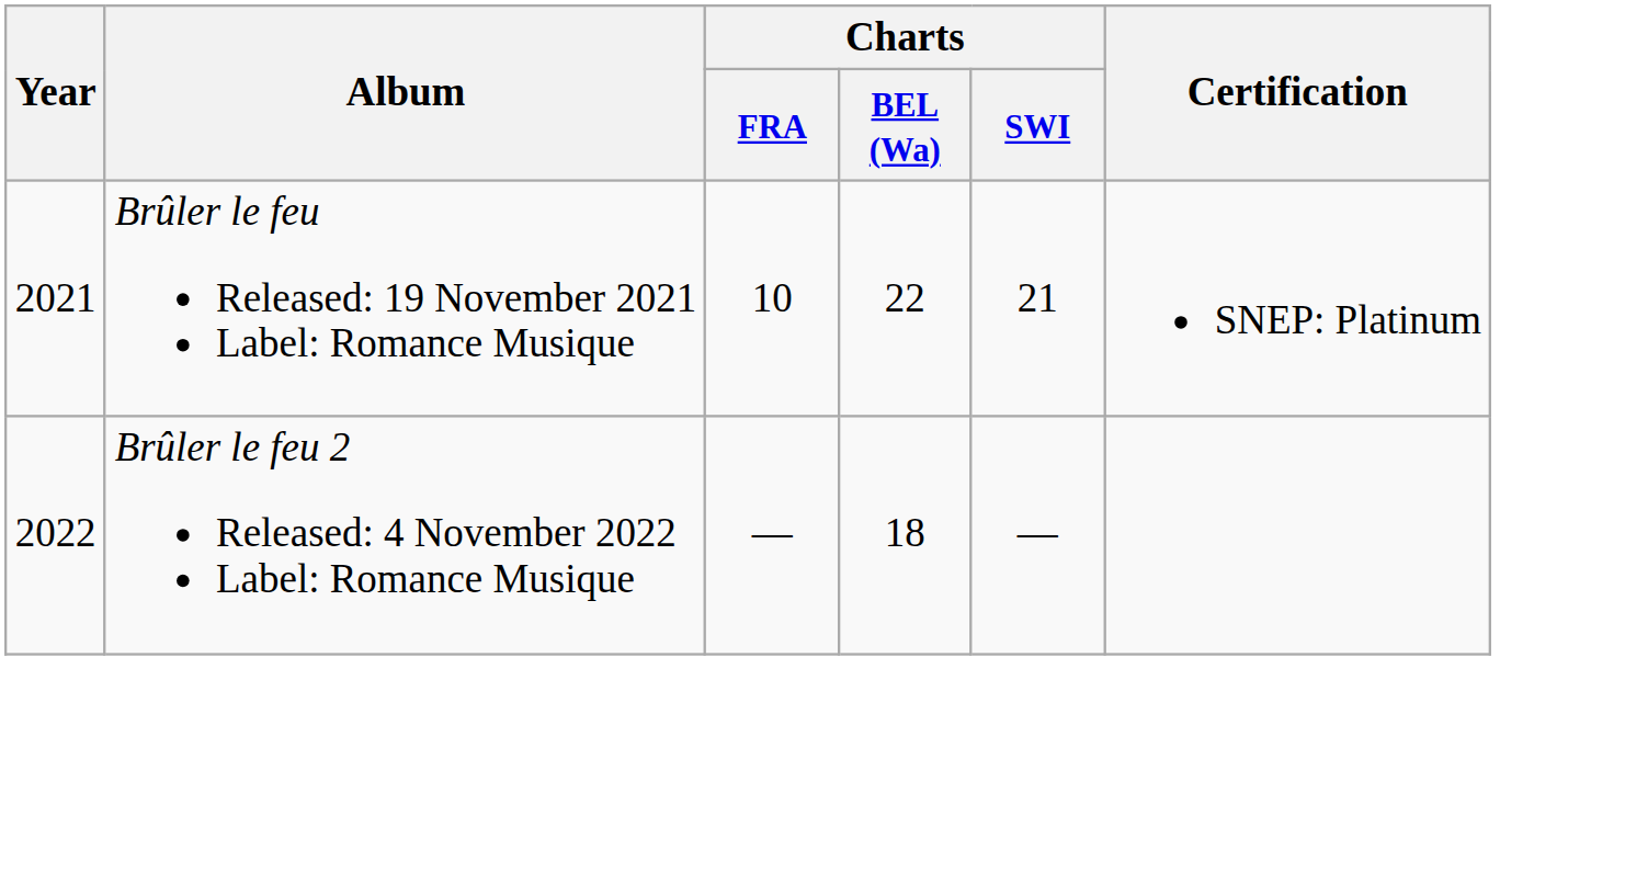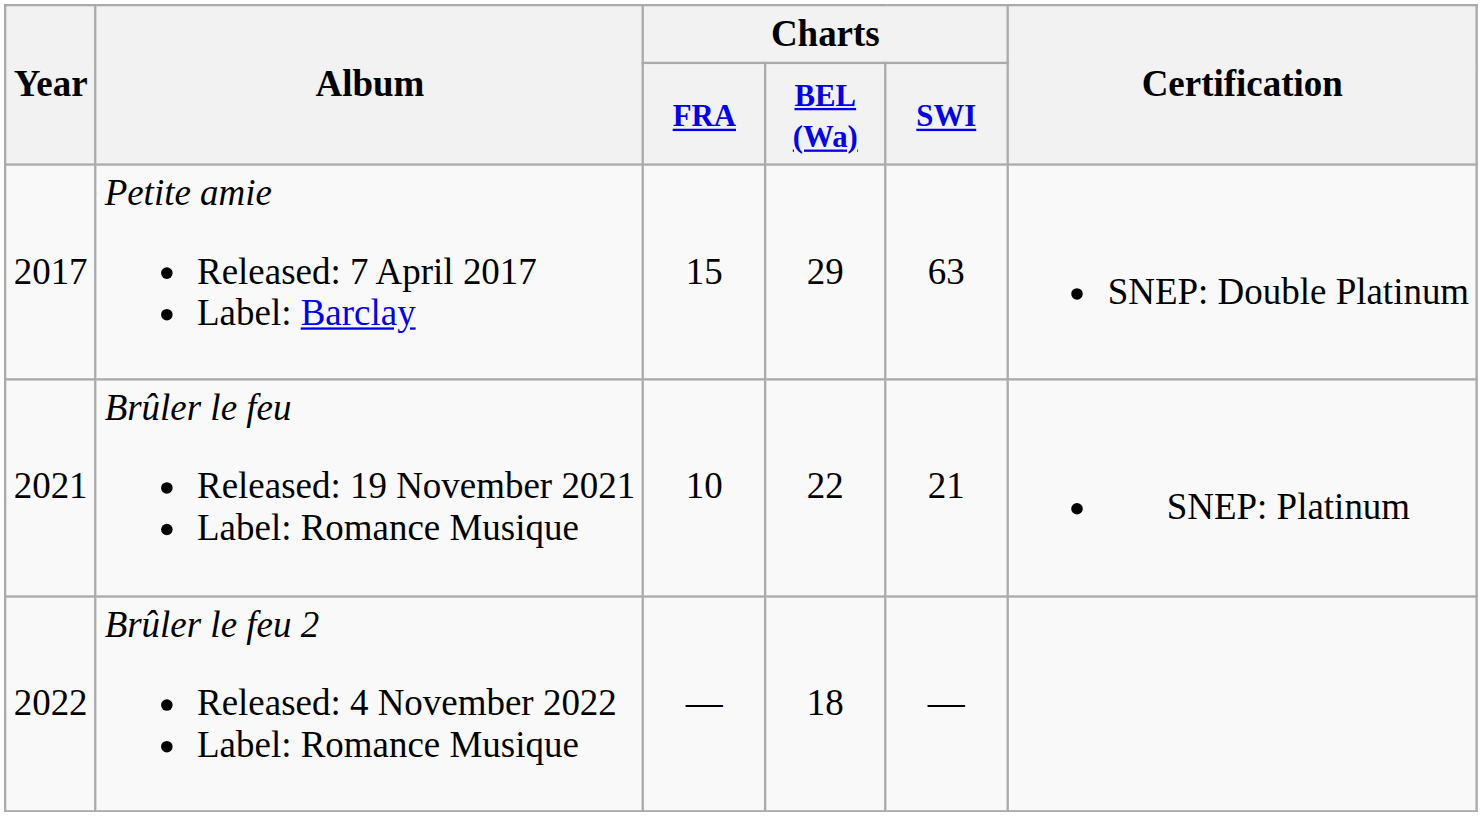+ row: 2017 | Petite amie Released: 7 April 2017 Label: Barclay | 15 | 29 | 63 | SNEP: Double Platinum
